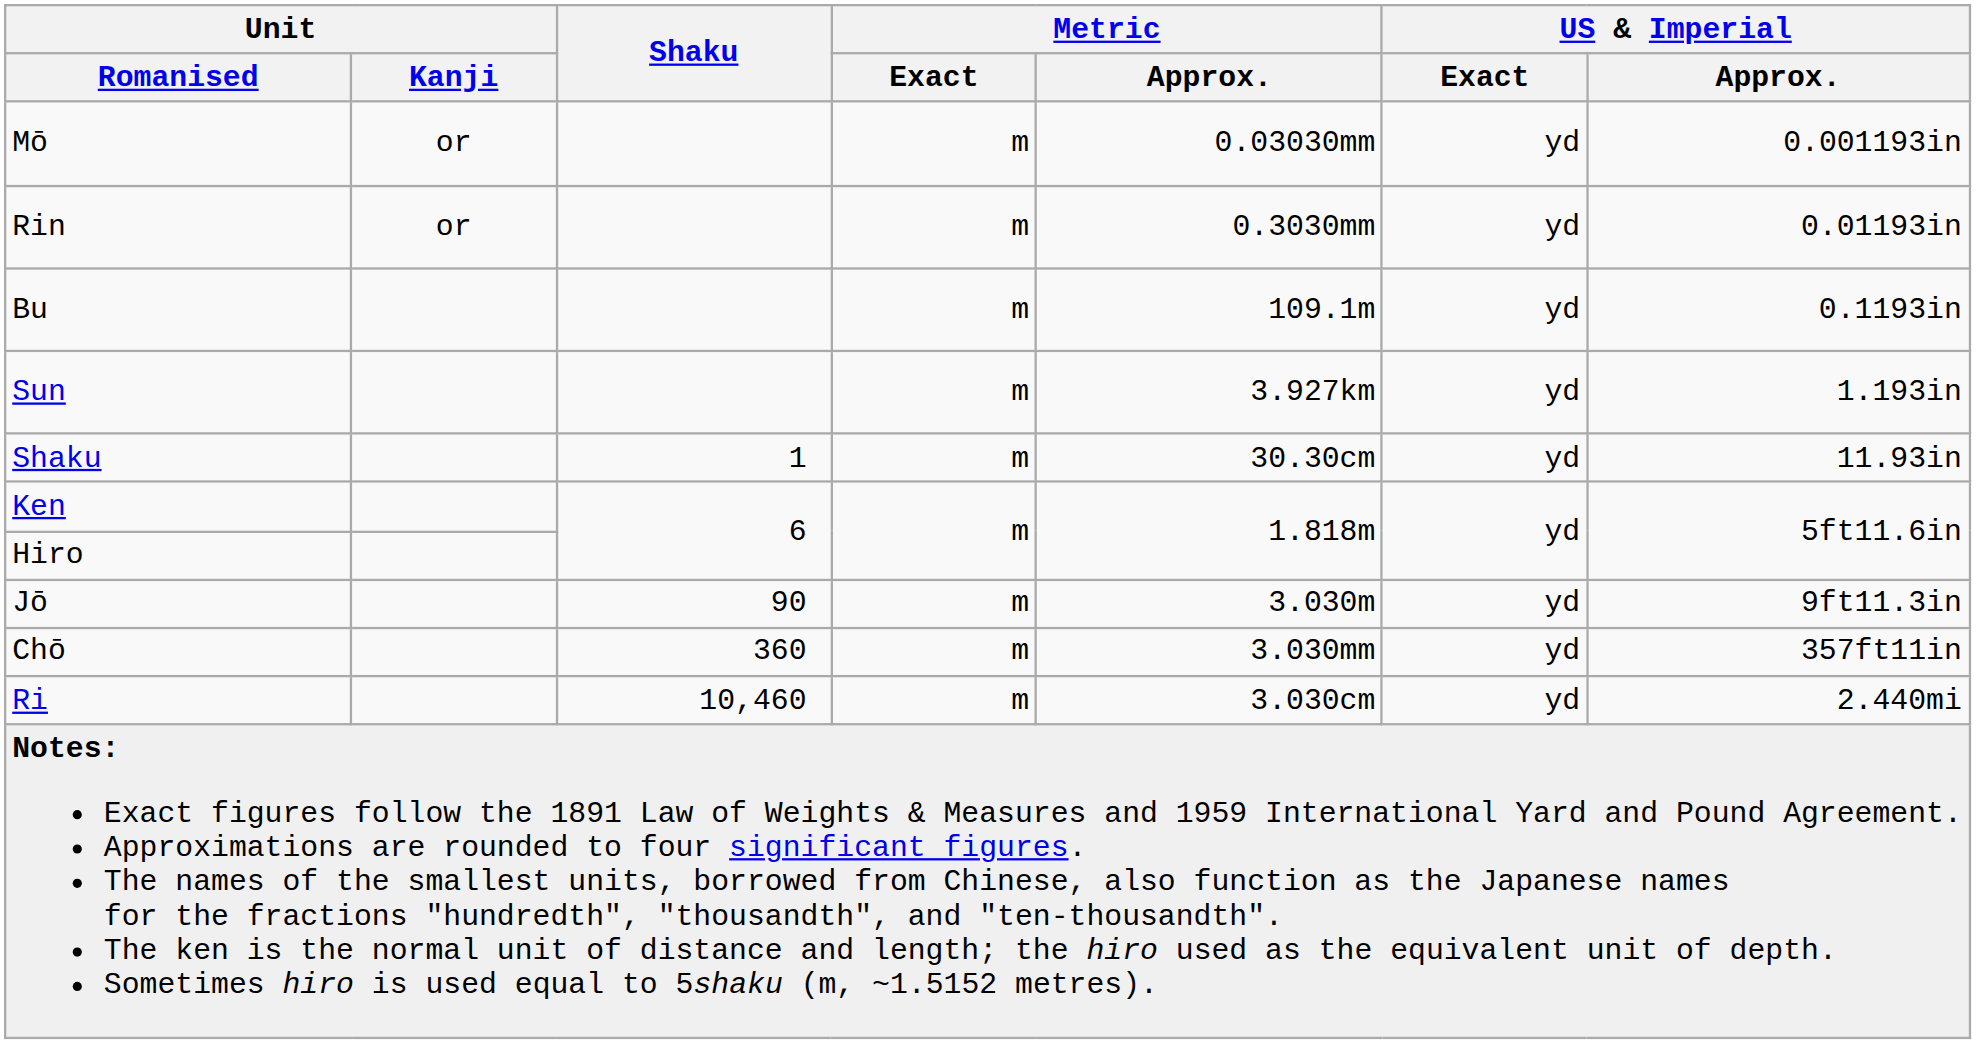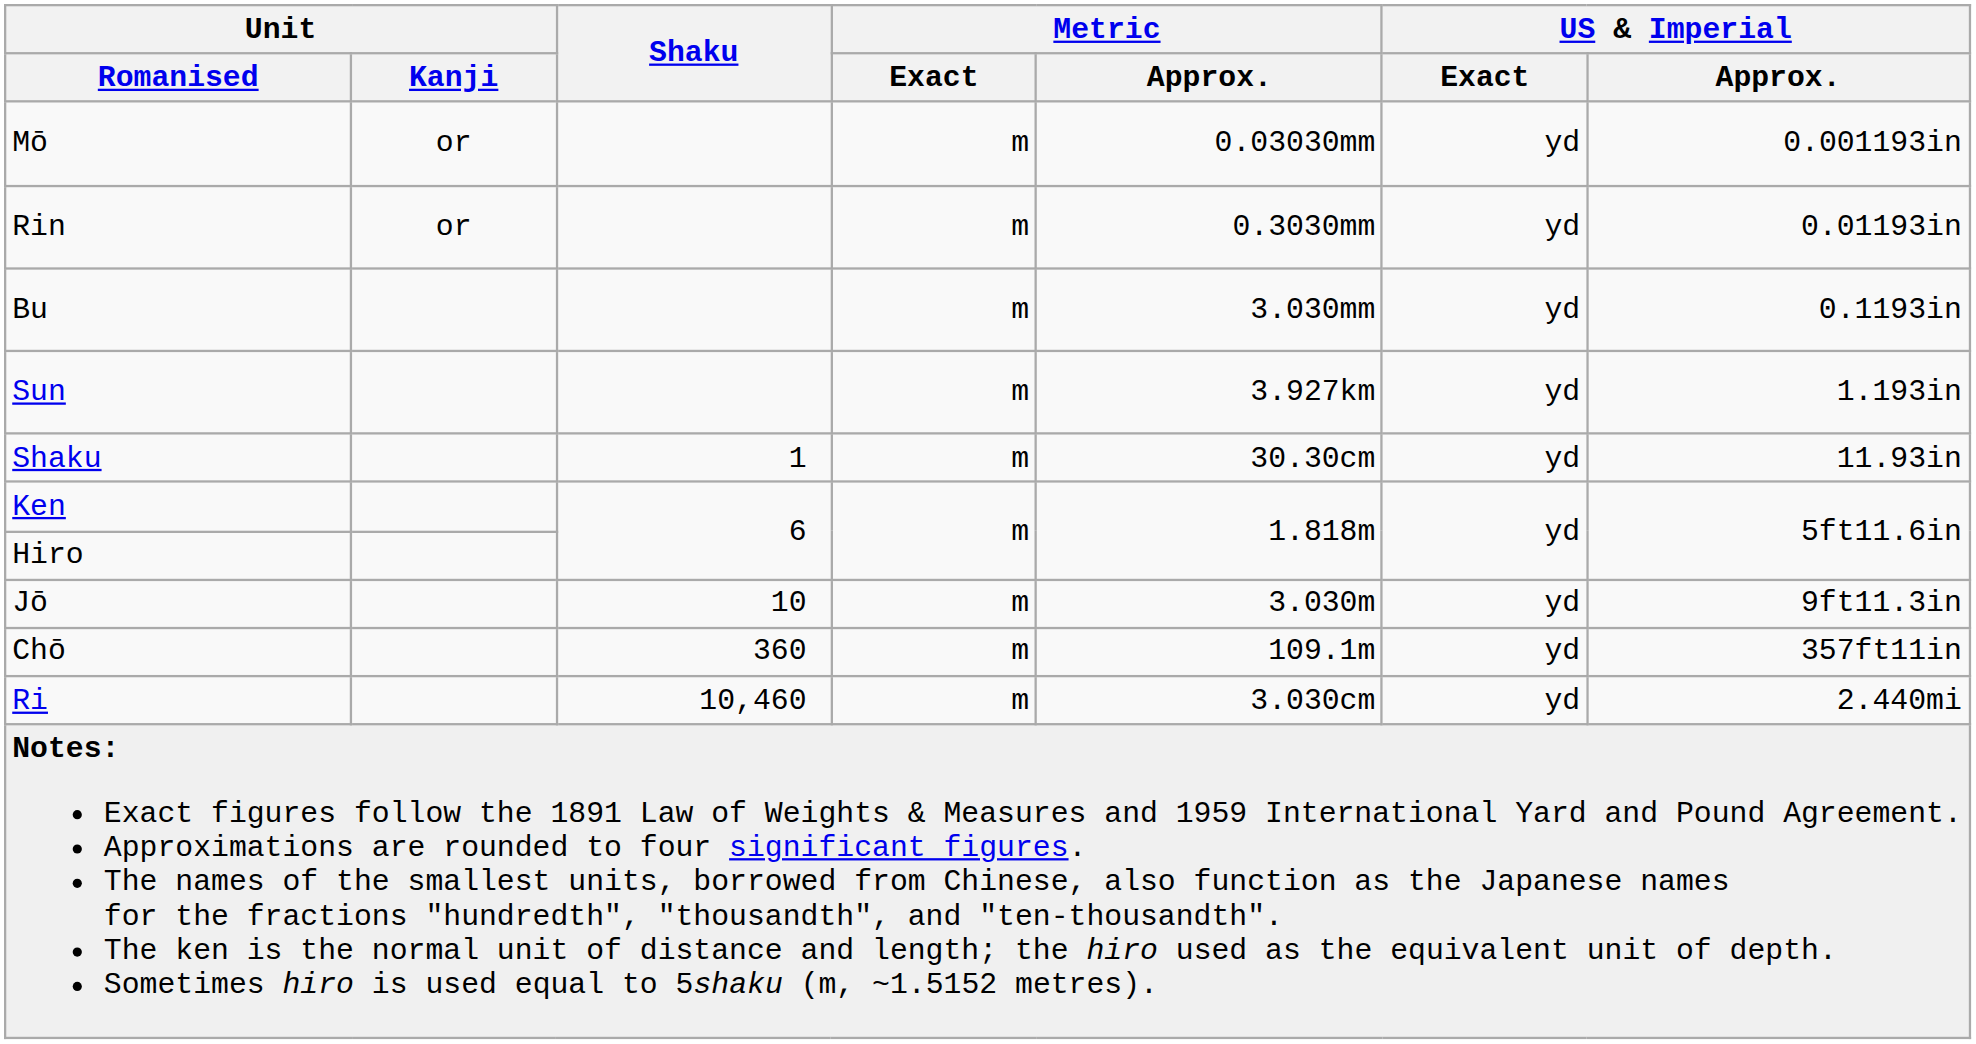Bu | Metric / Approx.: 109.1m -> 3.030mm
Jō | Shaku: 90 -> 10
Chō | Metric / Approx.: 3.030mm -> 109.1m
